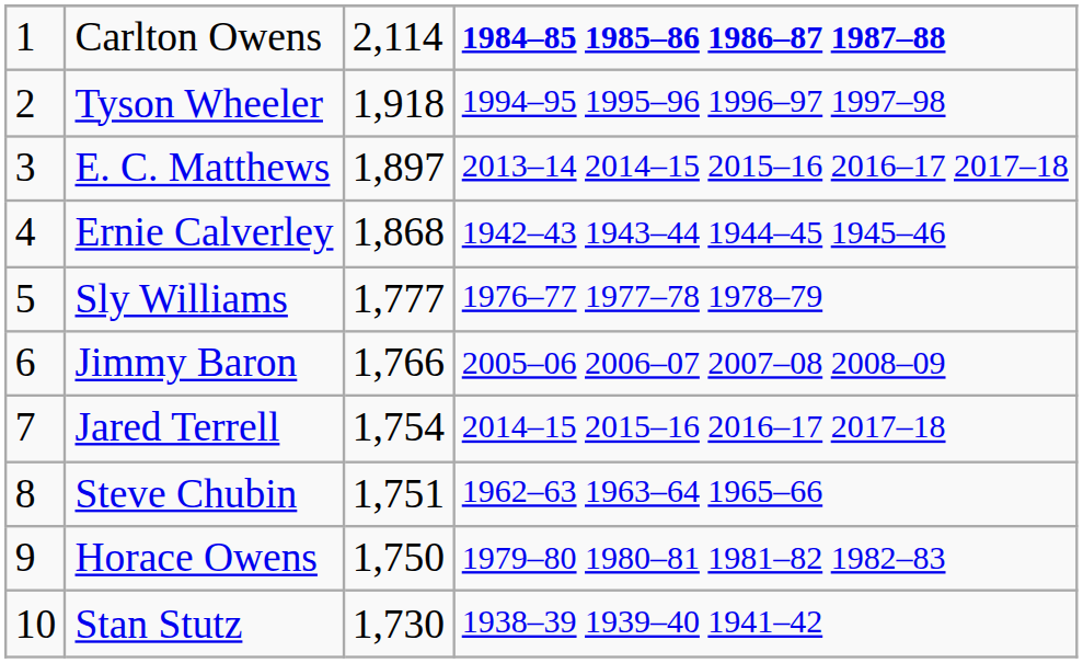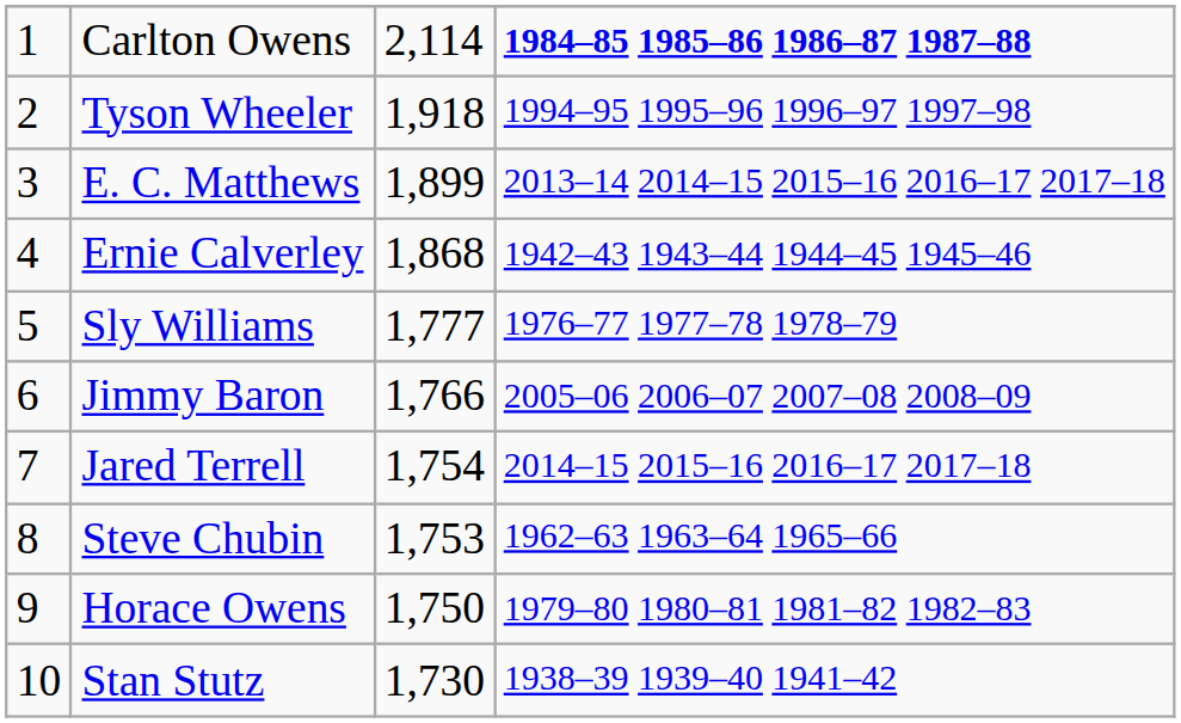E. C. Matthews | column 3: 1,897 -> 1,899
Steve Chubin | column 3: 1,751 -> 1,753
